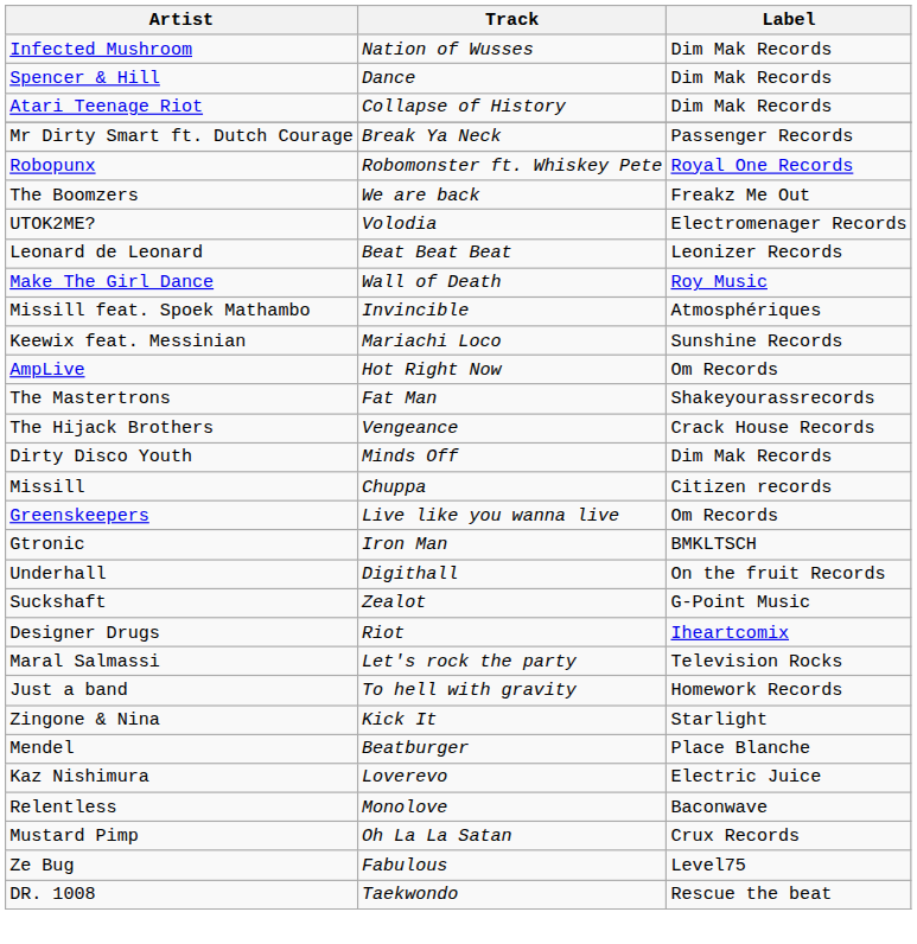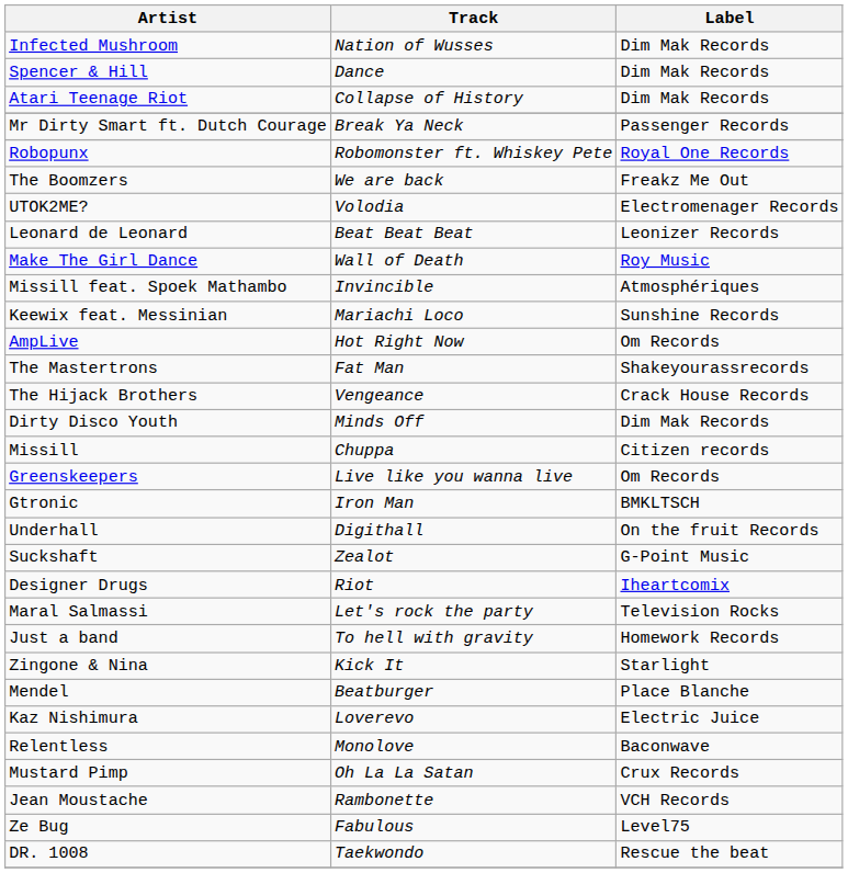+ row: Jean Moustache | Rambonette | VCH Records
